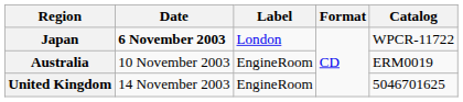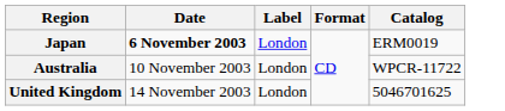Japan | Catalog: WPCR-11722 -> ERM0019
Australia | Label: EngineRoom -> London
Australia | Catalog: ERM0019 -> WPCR-11722
United Kingdom | Label: EngineRoom -> London
